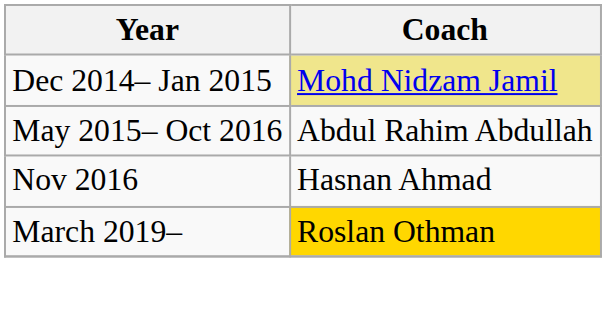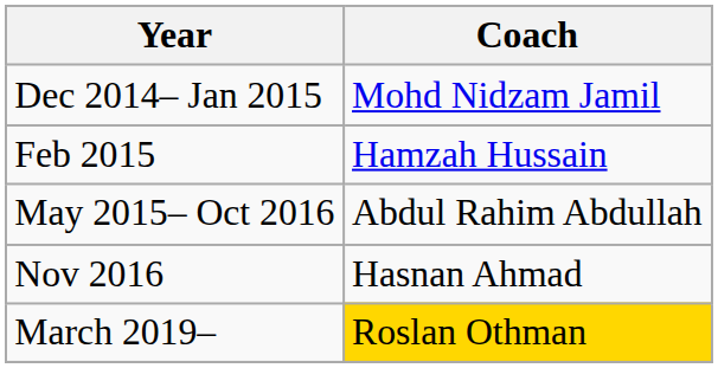Dec 2014– Jan 2015 | Coach: khaki background -> no background
+ row: Feb 2015 | Hamzah Hussain
